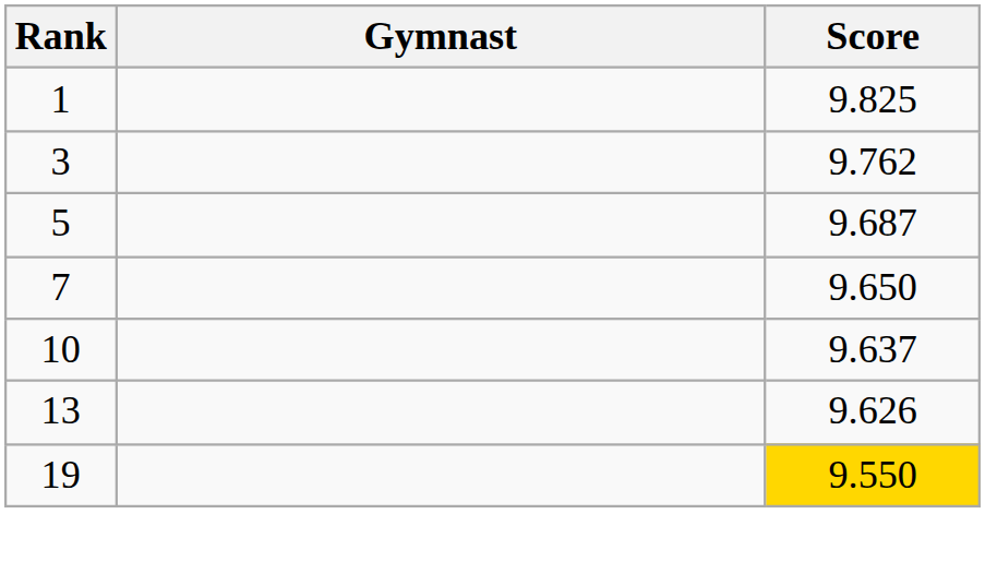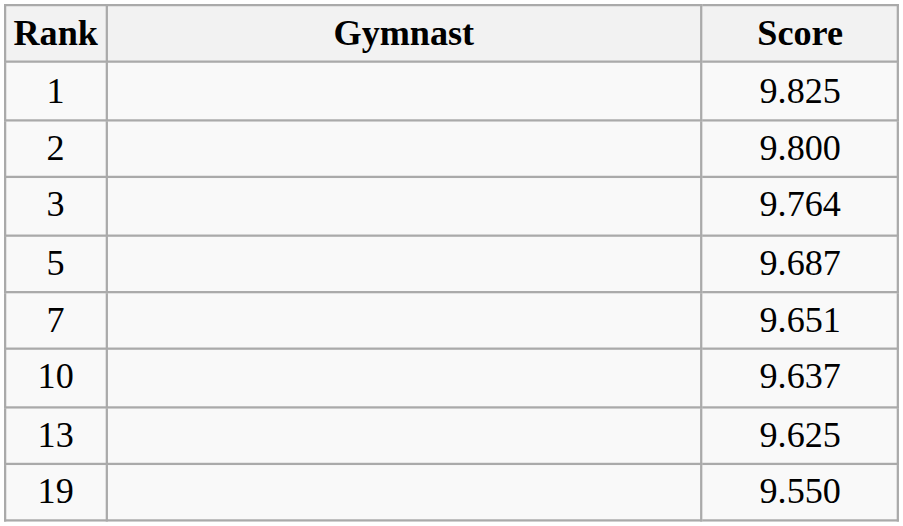+ row: 2 | 9.800
3 | Score: 9.762 -> 9.764
7 | Score: 9.650 -> 9.651
13 | Score: 9.626 -> 9.625
19 | Score: gold background -> no background
